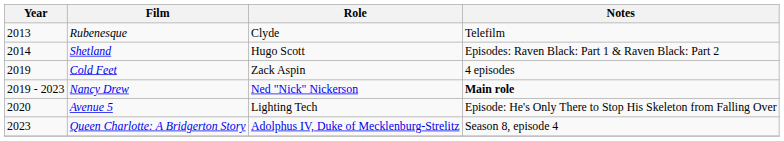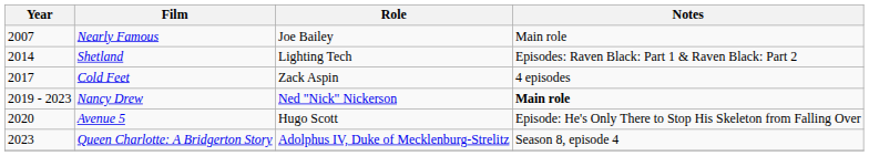+ row: 2007 | Nearly Famous | Joe Bailey | Main role
- row: 2013 | Rubenesque | Clyde | Telefilm
Shetland | Role: Hugo Scott -> Lighting Tech
Cold Feet | Year: 2019 -> 2017
Avenue 5 | Role: Lighting Tech -> Hugo Scott
